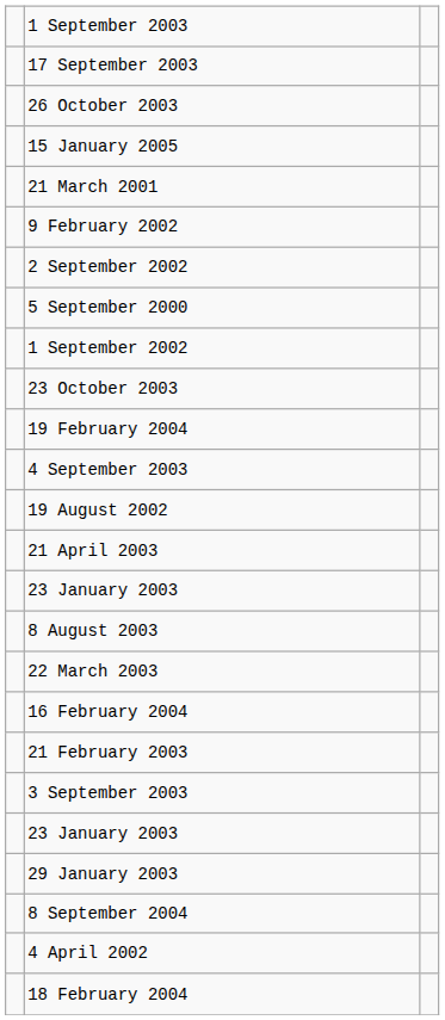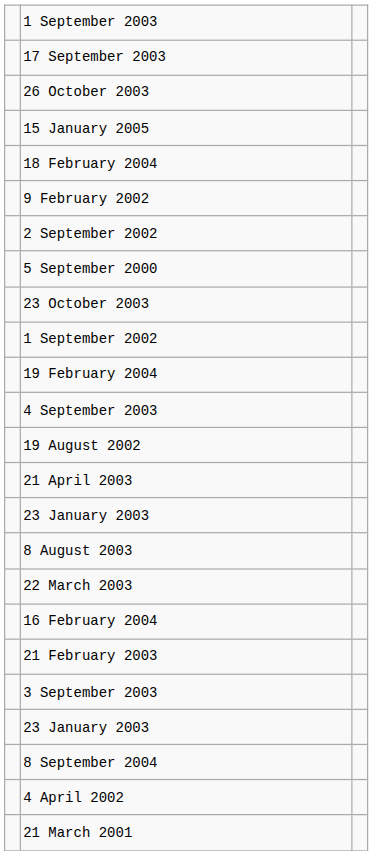rows swapped: 21 March 2001 <-> 18 February 2004
rows swapped: 23 October 2003 <-> 1 September 2002
- row: 29 January 2003
